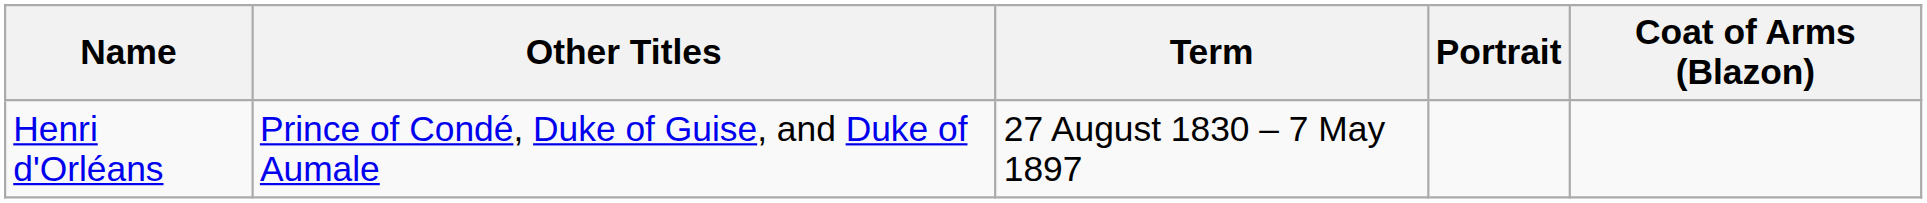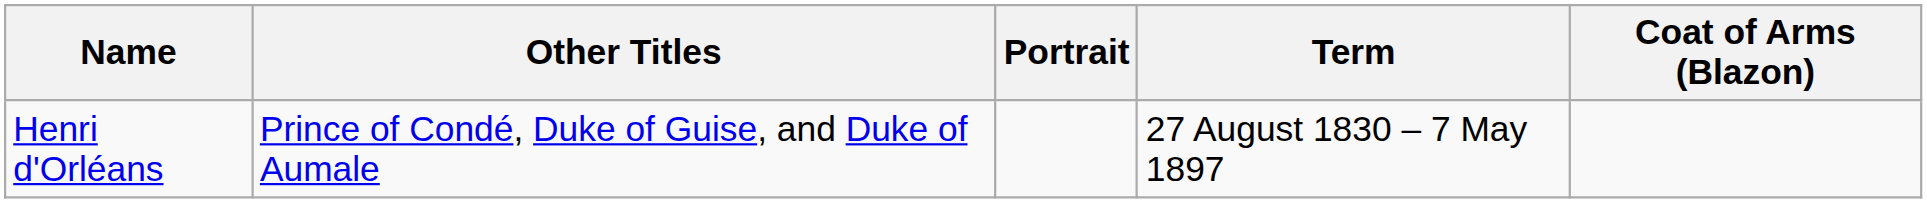columns swapped: Portrait <-> Term
